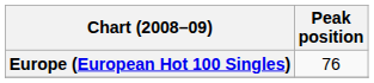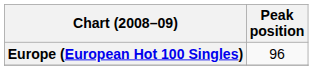Europe (European Hot 100 Singles) | Peak position: 76 -> 96
